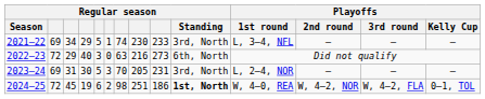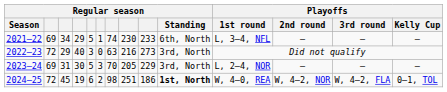2021–22 | Regular season / Standing: 3rd, North -> 6th, North
2022–23 | Regular season / Standing: 6th, North -> 3rd, North
2023–24 | column 9: 231 -> 229
